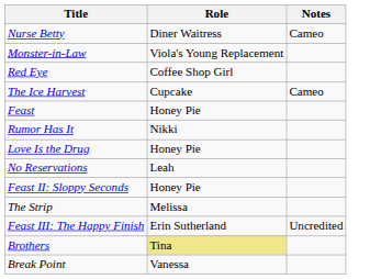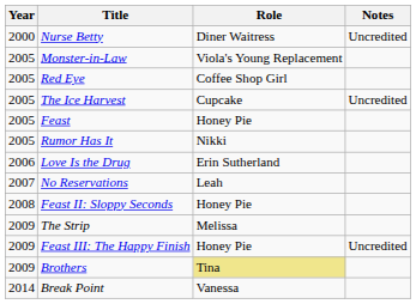+ column: Year | 2000 | 2005 | 2005 | 2005 | 2005 | 2005 | 2006 | 2007 | 2008 | 2009 | 2009 | 2009 | 2014
Nurse Betty | Notes: Cameo -> Uncredited
The Ice Harvest | Notes: Cameo -> Uncredited
Love Is the Drug | Role: Honey Pie -> Erin Sutherland
Feast III: The Happy Finish | Role: Erin Sutherland -> Honey Pie
